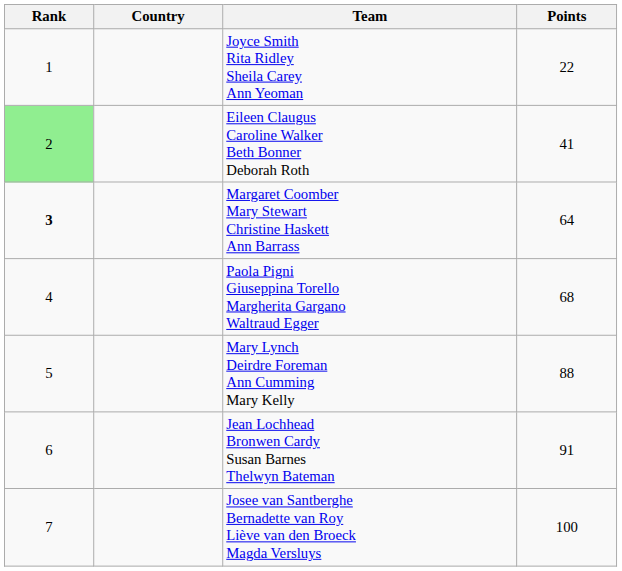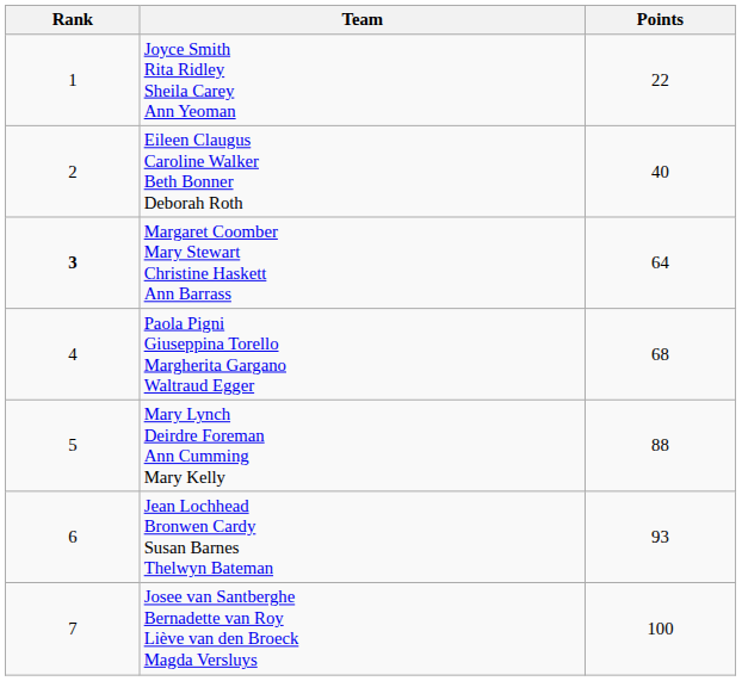- column: Country
Eileen Claugus Caroline Walker Beth Bonner Deborah Roth | Rank: lightgreen background -> no background
Eileen Claugus Caroline Walker Beth Bonner Deborah Roth | Points: 41 -> 40
Jean Lochhead Bronwen Cardy Susan Barnes Thelwyn Bateman | Points: 91 -> 93
